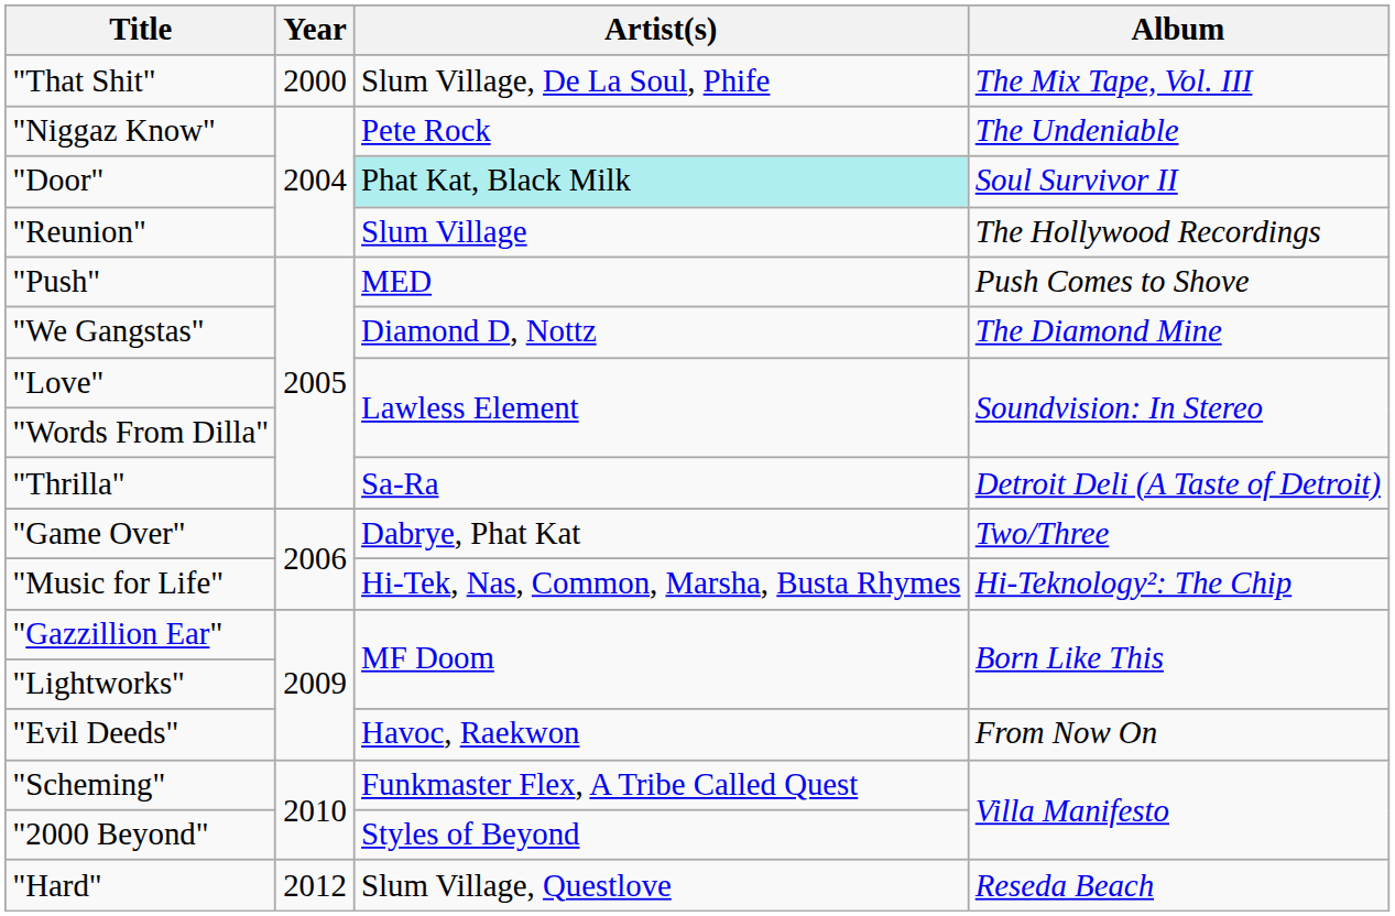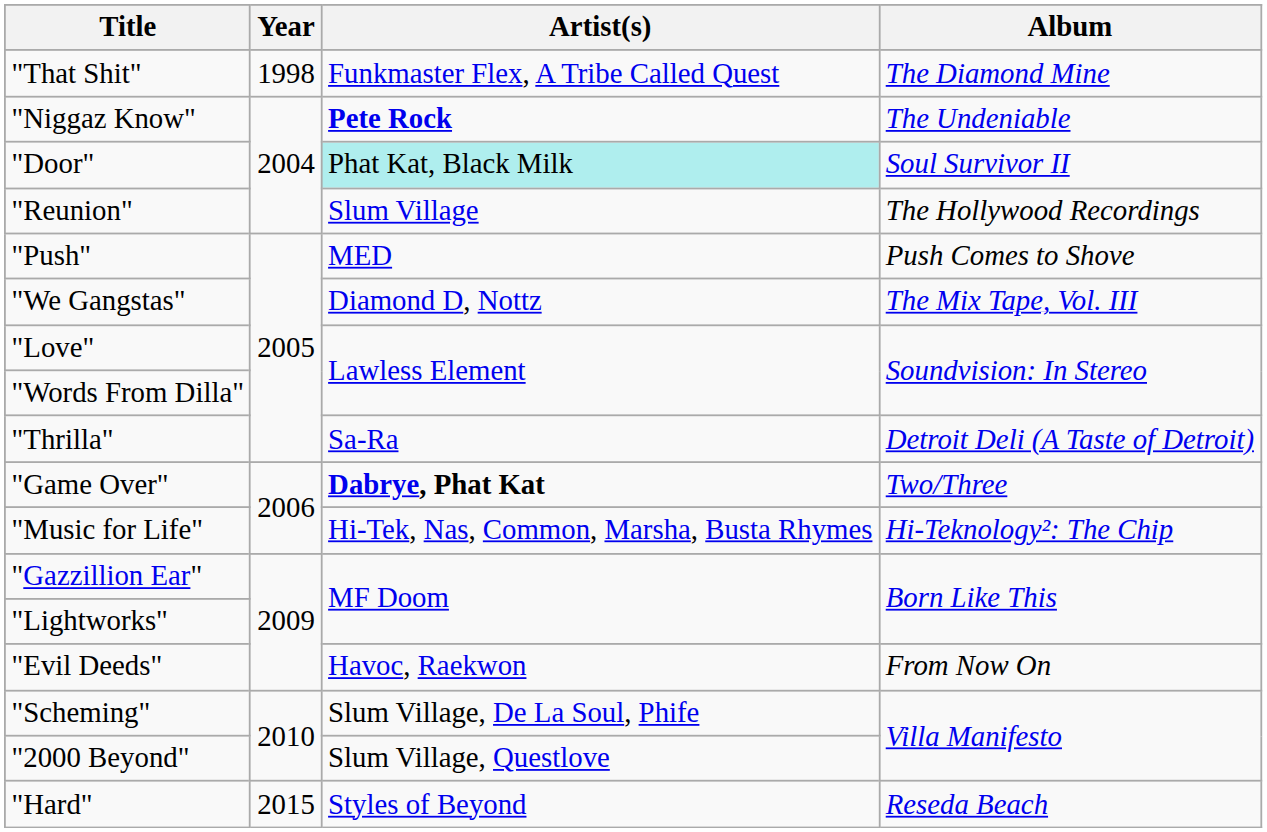"That Shit" | Year: 2000 -> 1998
"That Shit" | Artist(s): Slum Village, De La Soul, Phife -> Funkmaster Flex, A Tribe Called Quest
"That Shit" | Album: The Mix Tape, Vol. III -> The Diamond Mine
"Niggaz Know" | Artist(s): normal -> bold
"We Gangstas" | Album: The Diamond Mine -> The Mix Tape, Vol. III
"Game Over" | Artist(s): normal -> bold
"Scheming" | Artist(s): Funkmaster Flex, A Tribe Called Quest -> Slum Village, De La Soul, Phife
"2000 Beyond" | Artist(s): Styles of Beyond -> Slum Village, Questlove
"Hard" | Year: 2012 -> 2015
"Hard" | Artist(s): Slum Village, Questlove -> Styles of Beyond
